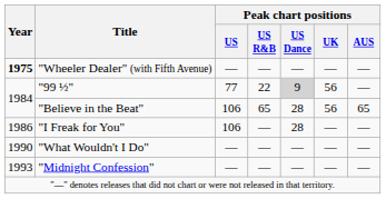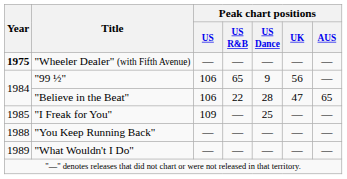"99 ½" | Peak chart positions / US: 77 -> 106
"99 ½" | Peak chart positions / US R&B: 22 -> 65
"99 ½" | Peak chart positions / US Dance: lightgrey background -> no background
"Believe in the Beat" | Peak chart positions / US R&B: 65 -> 22
"Believe in the Beat" | Peak chart positions / UK: 56 -> 47
"I Freak for You" | Year: 1986 -> 1985
"I Freak for You" | Peak chart positions / US: 106 -> 109
"I Freak for You" | Peak chart positions / US Dance: 28 -> 25
+ row: 1988 | "You Keep Running Back" | — | — | — | — | —
"What Wouldn't I Do" | Year: 1990 -> 1989
- row: 1993 | "Midnight Confession" | — | — | — | — | —
